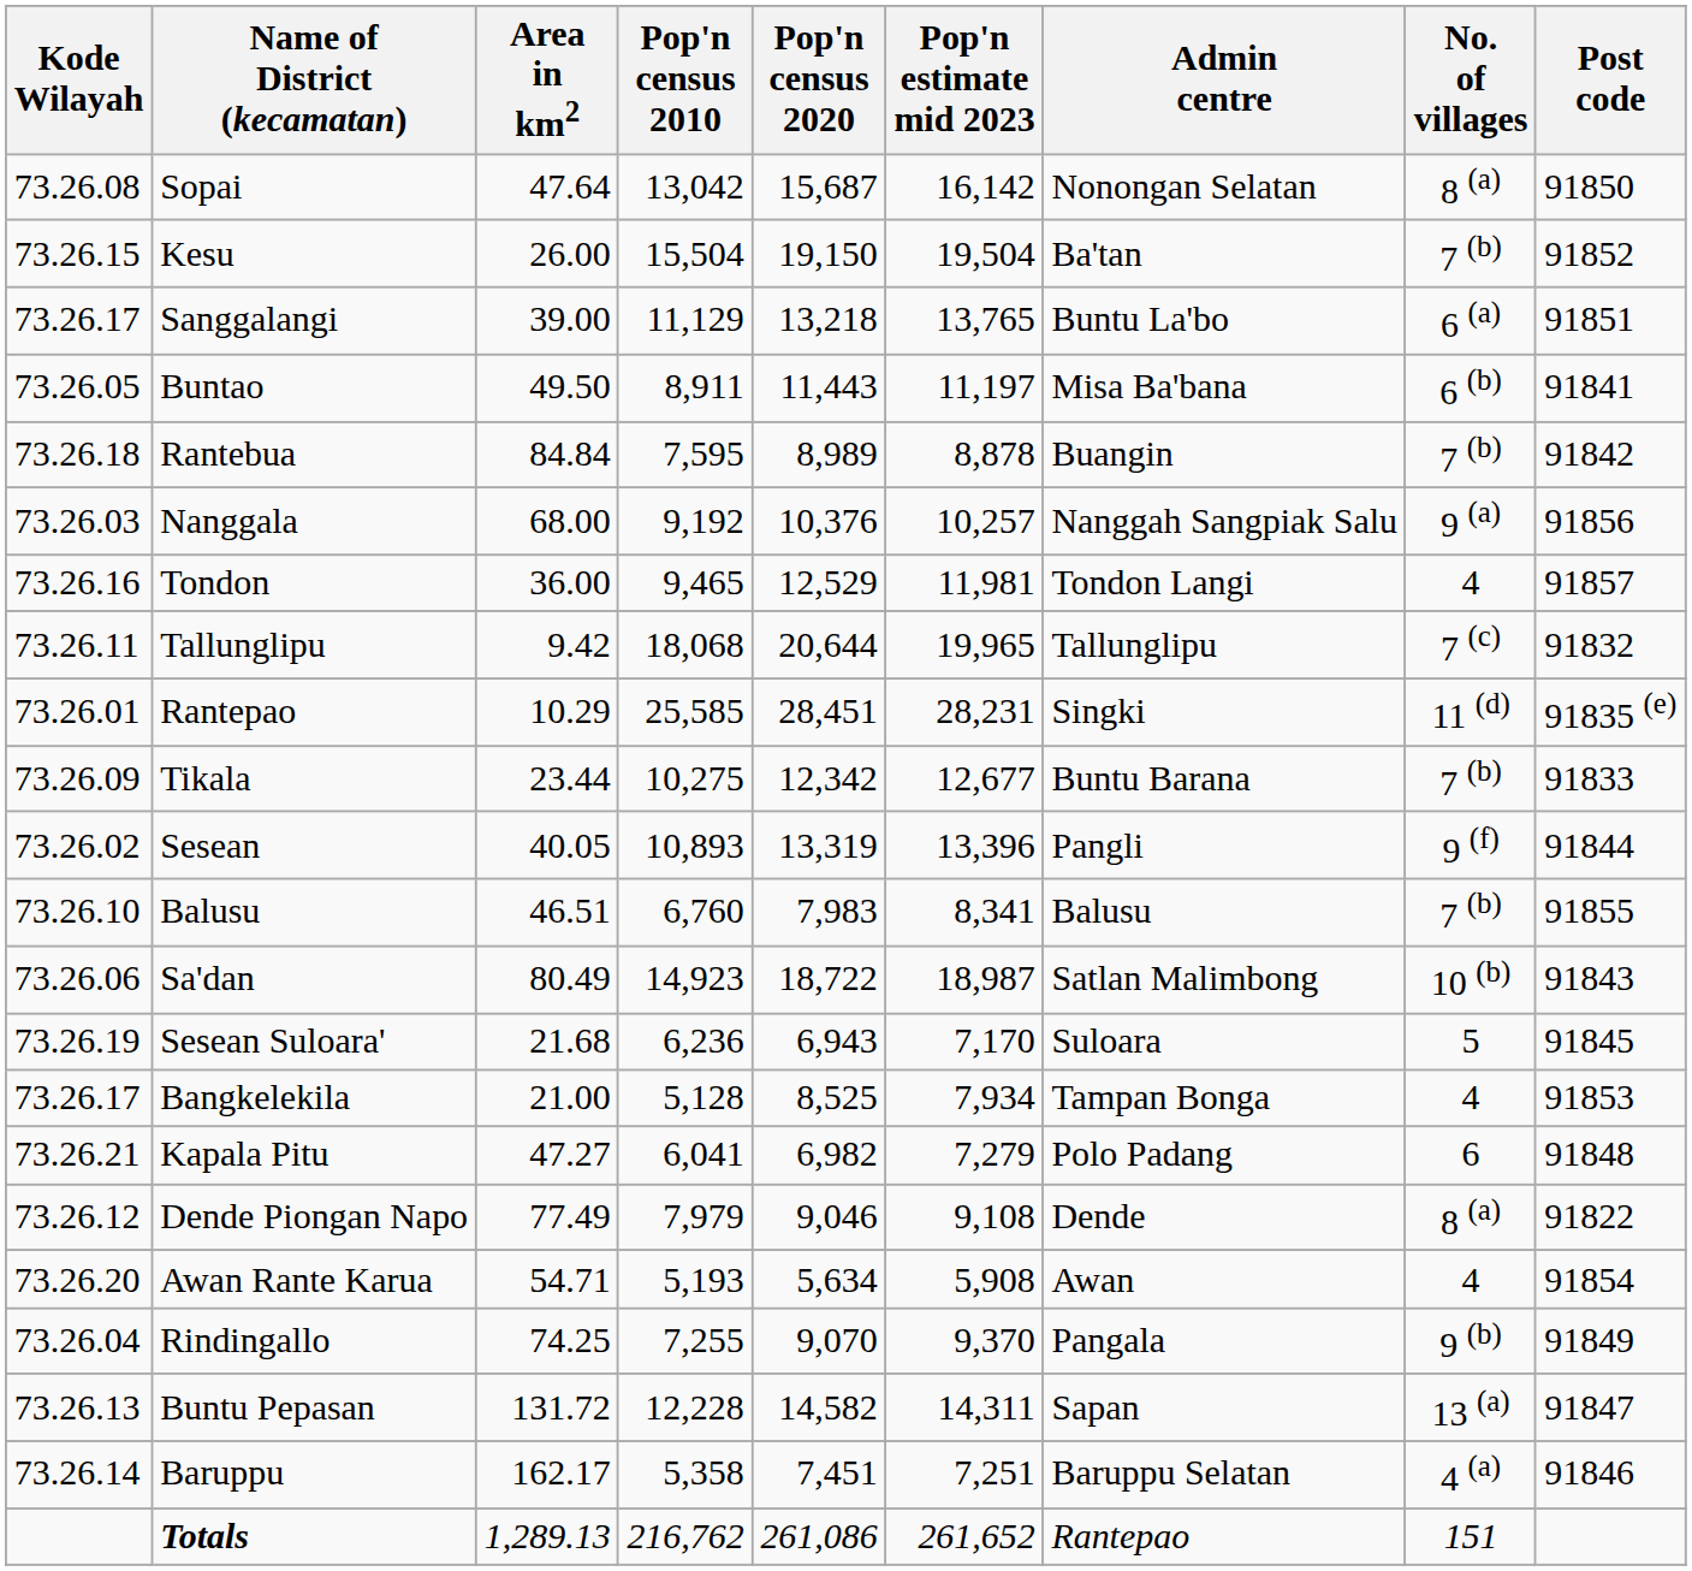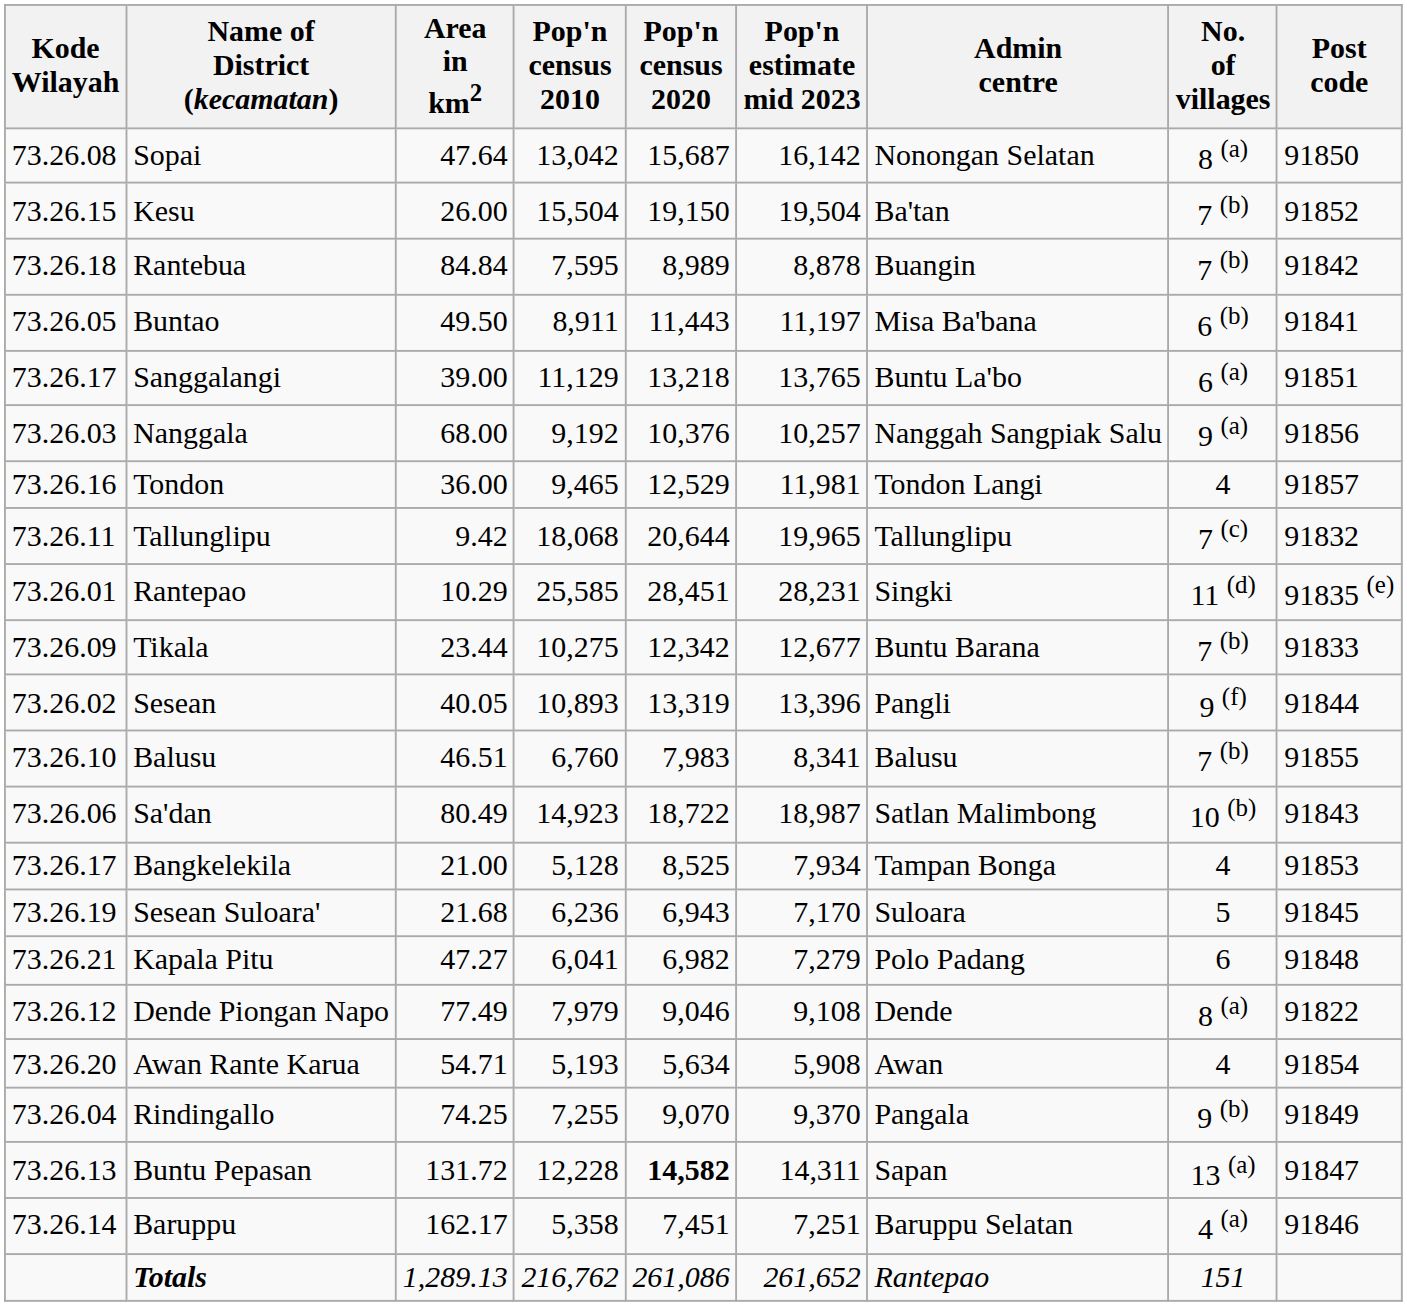rows swapped: Sanggalangi <-> Rantebua
rows swapped: Bangkelekila <-> Sesean Suloara'
Buntu Pepasan | Pop'n census 2020: normal -> bold
